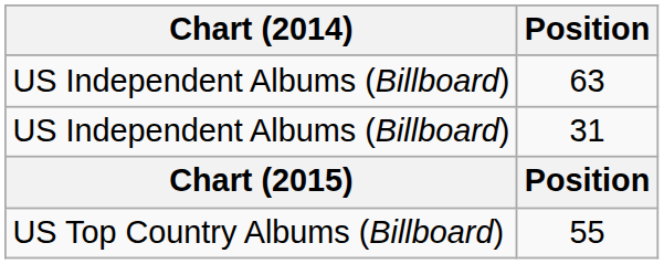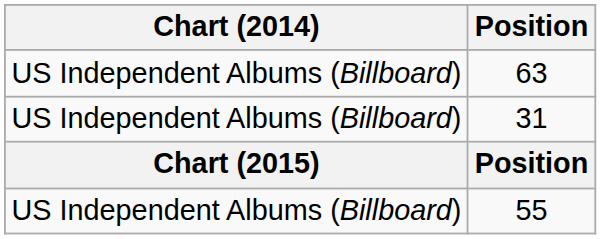55 | Chart (2014): US Top Country Albums (Billboard) -> US Independent Albums (Billboard)
